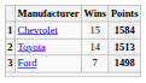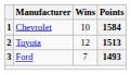Chevrolet | Wins: 15 -> 10
Toyota | Wins: 14 -> 12
Ford | Points: 1498 -> 1493
